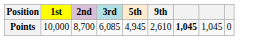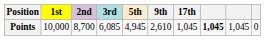+ column: 17th | 1,045
